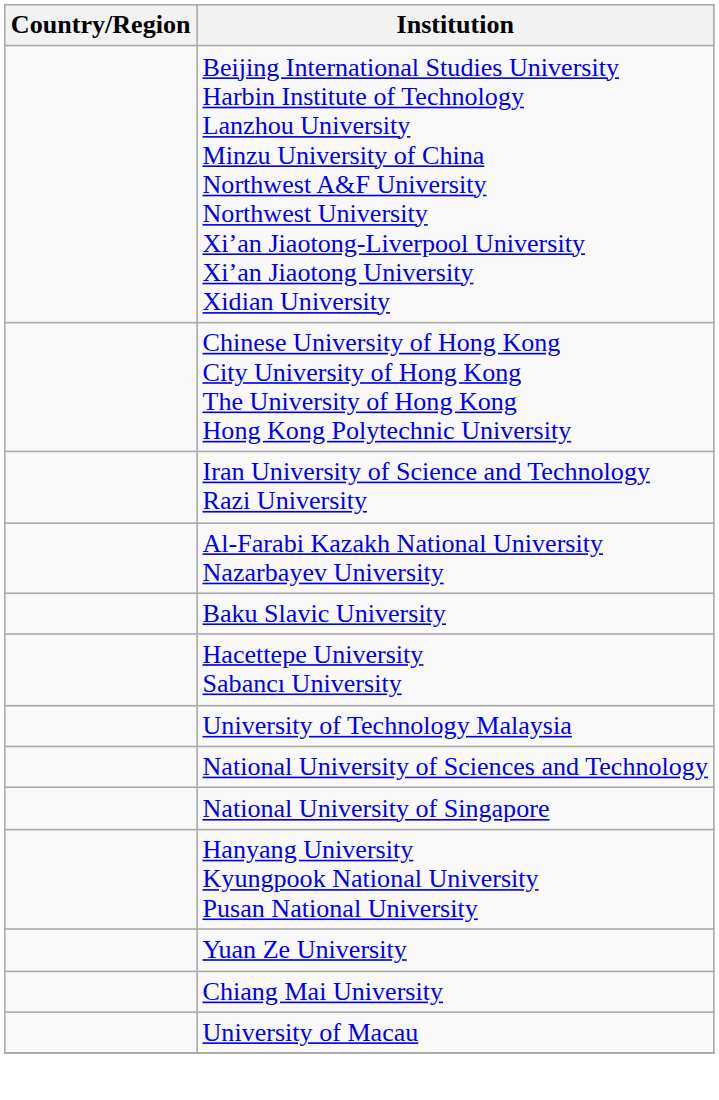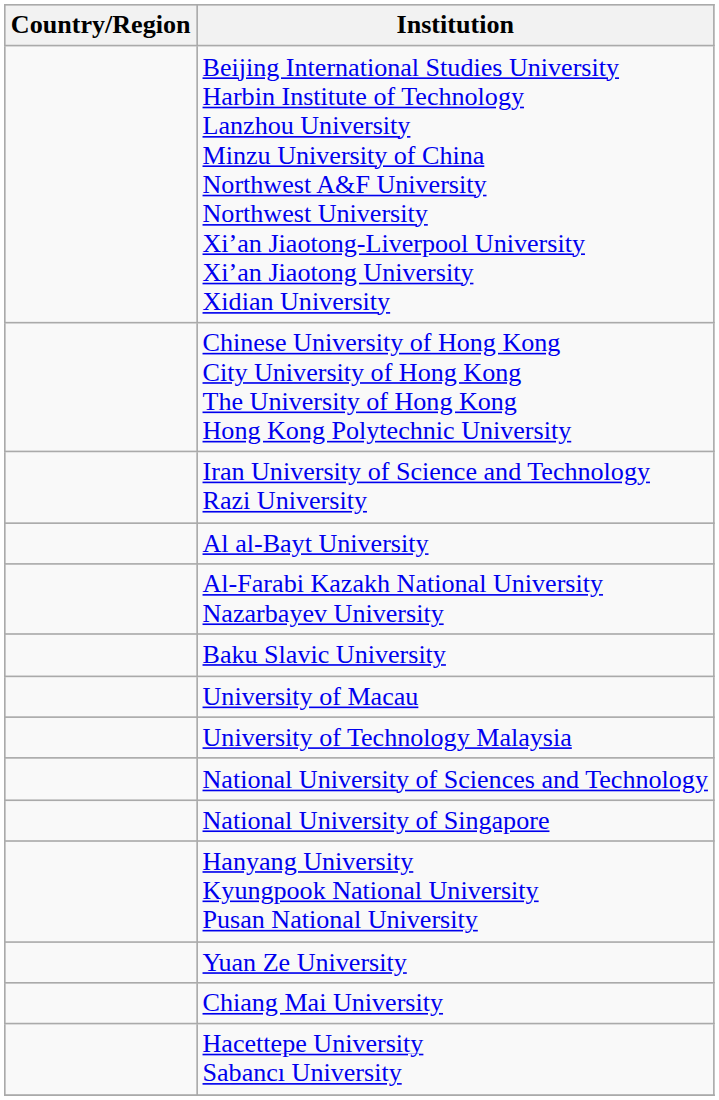+ row: Al al-Bayt University
rows swapped: University of Macau <-> Hacettepe University Sabancı University
